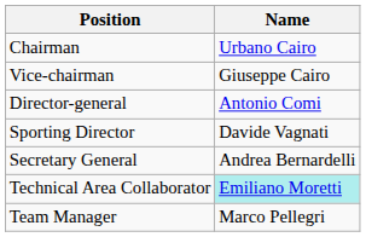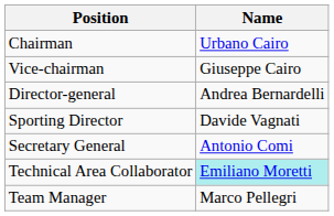Director-general | Name: Antonio Comi -> Andrea Bernardelli
Secretary General | Name: Andrea Bernardelli -> Antonio Comi
